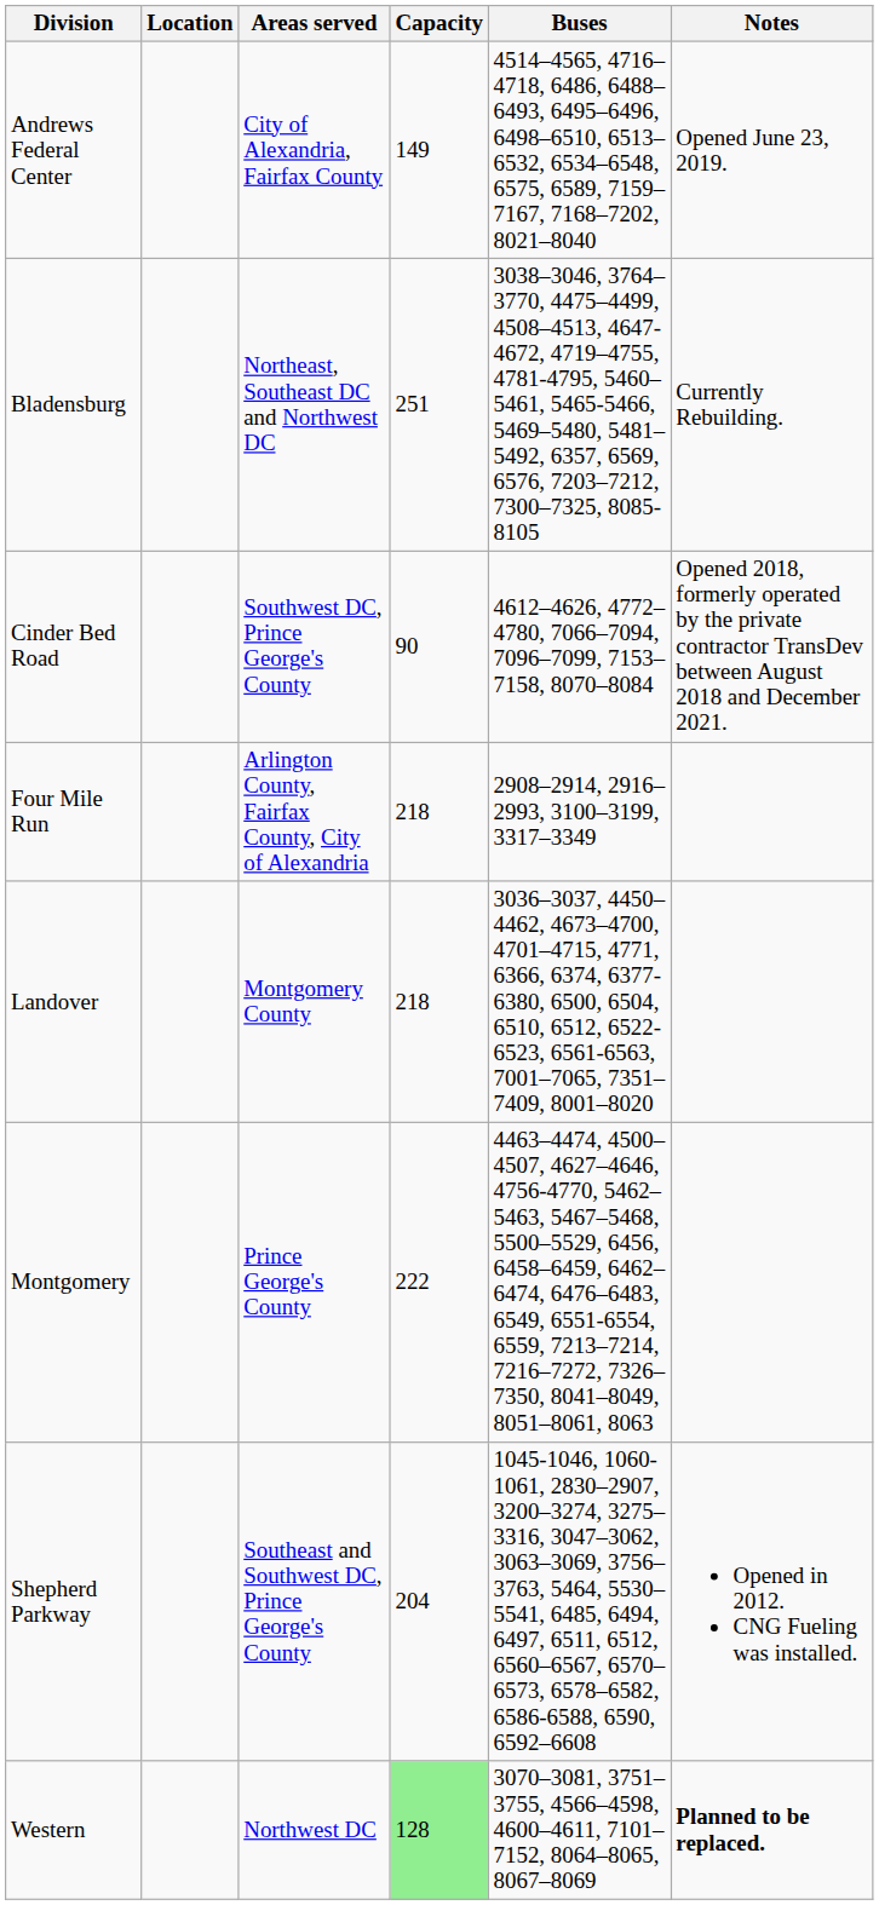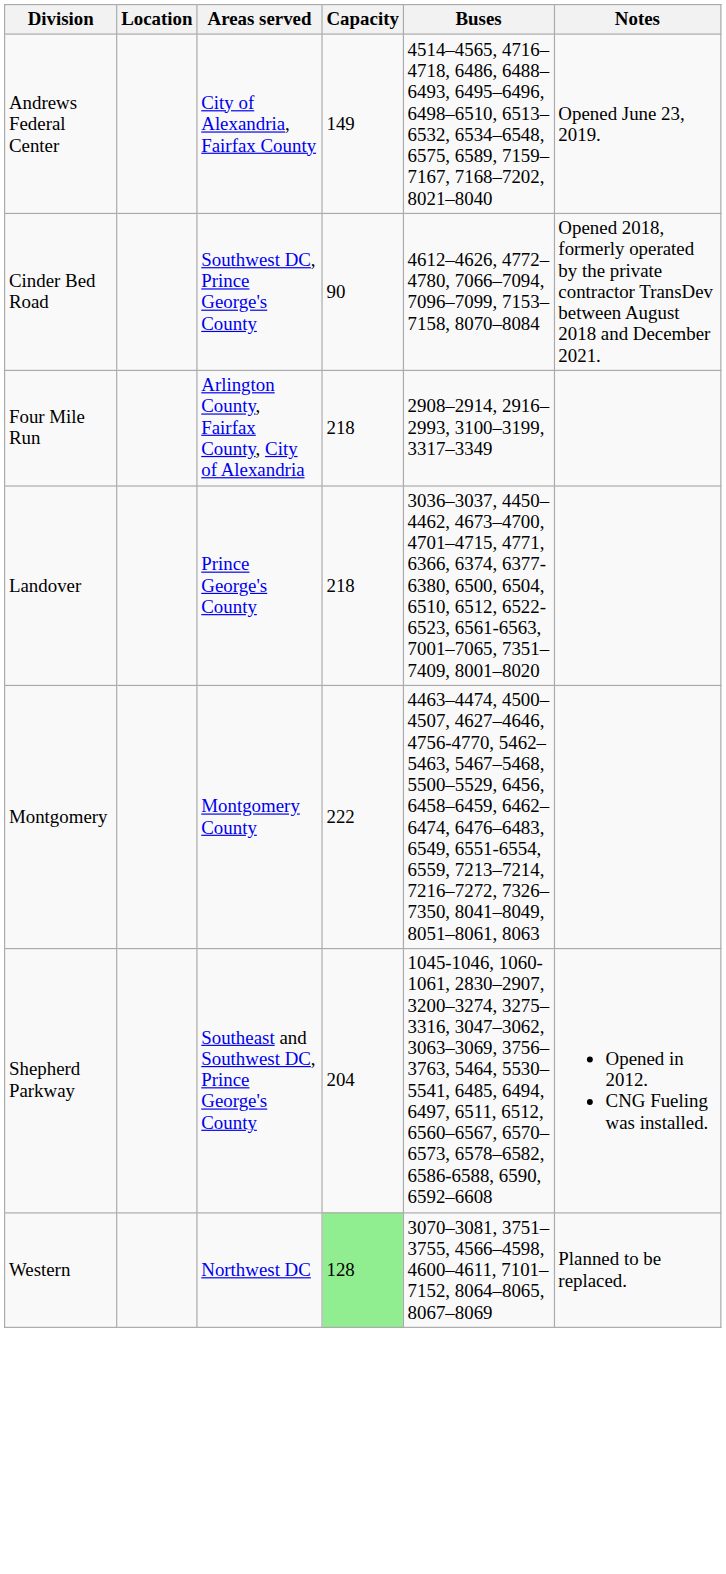- row: Bladensburg | Northeast, Southeast DC and Northwest DC | 251 | 3038–3046, 3764–3770, 4475–4499, 4508–4513, 4647-4672, 4719–4755, 4781-4795, 5460–5461, 5465-5466, 5469–5480, 5481–5492, 6357, 6569, 6576, 7203–7212, 7300–7325, 8085-8105 | Currently Rebuilding.
Landover | Areas served: Montgomery County -> Prince George's County
Montgomery | Areas served: Prince George's County -> Montgomery County
Western | Notes: bold -> normal
